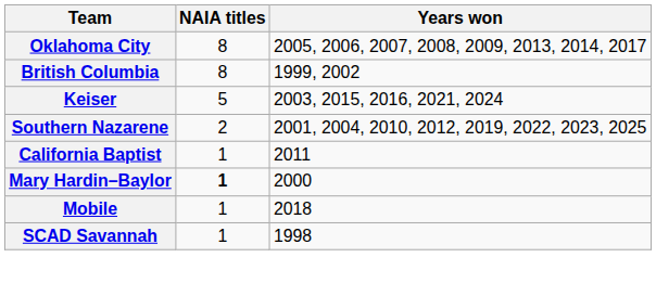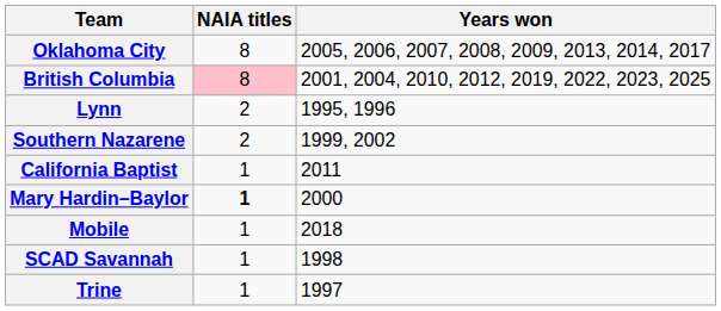British Columbia | NAIA titles: no background -> pink background
British Columbia | Years won: 1999, 2002 -> 2001, 2004, 2010, 2012, 2019, 2022, 2023, 2025
- row: Keiser | 5 | 2003, 2015, 2016, 2021, 2024
+ row: Lynn | 2 | 1995, 1996
Southern Nazarene | Years won: 2001, 2004, 2010, 2012, 2019, 2022, 2023, 2025 -> 1999, 2002
+ row: Trine | 1 | 1997
